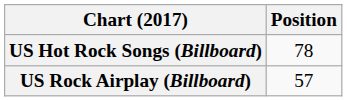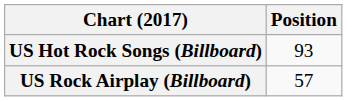US Hot Rock Songs (Billboard) | Position: 78 -> 93
